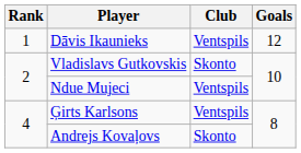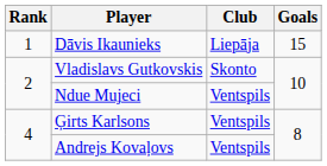Dāvis Ikaunieks | Club: Ventspils -> Liepāja
Dāvis Ikaunieks | Goals: 12 -> 15
Andrejs Kovaļovs | Club: Skonto -> Ventspils
